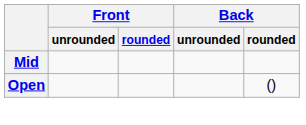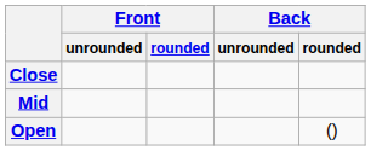+ row: Close
